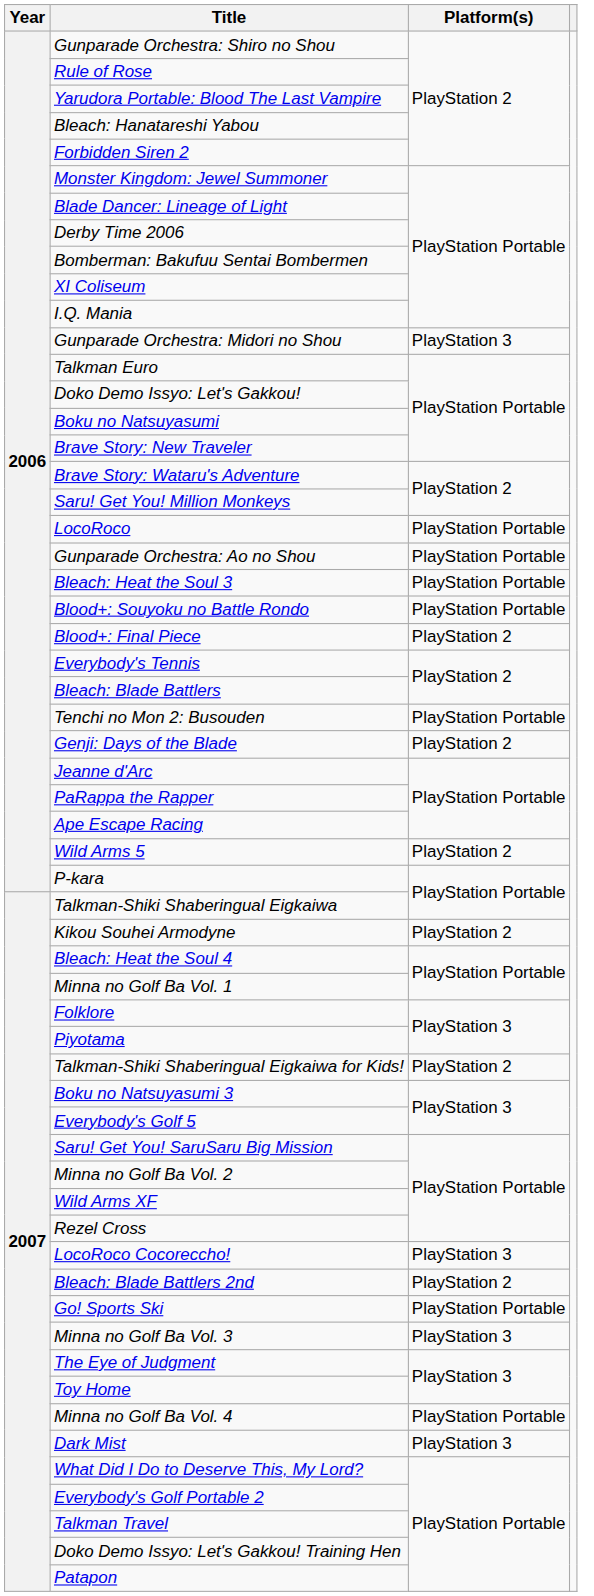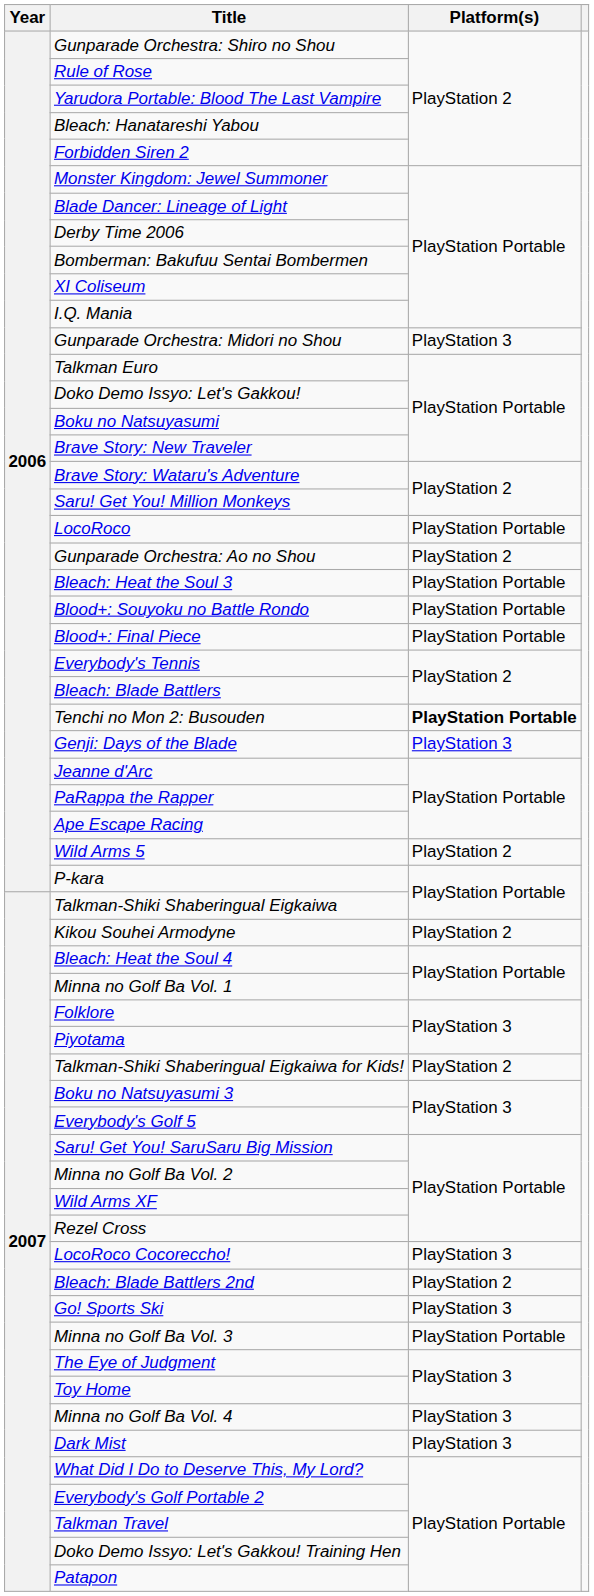Gunparade Orchestra: Ao no Shou | Platform(s): PlayStation Portable -> PlayStation 2
Blood+: Final Piece | Platform(s): PlayStation 2 -> PlayStation Portable
Tenchi no Mon 2: Busouden | Platform(s): normal -> bold
Genji: Days of the Blade | Platform(s): PlayStation 2 -> PlayStation 3
Go! Sports Ski | Platform(s): PlayStation Portable -> PlayStation 3
Minna no Golf Ba Vol. 3 | Platform(s): PlayStation 3 -> PlayStation Portable
Minna no Golf Ba Vol. 4 | Platform(s): PlayStation Portable -> PlayStation 3
